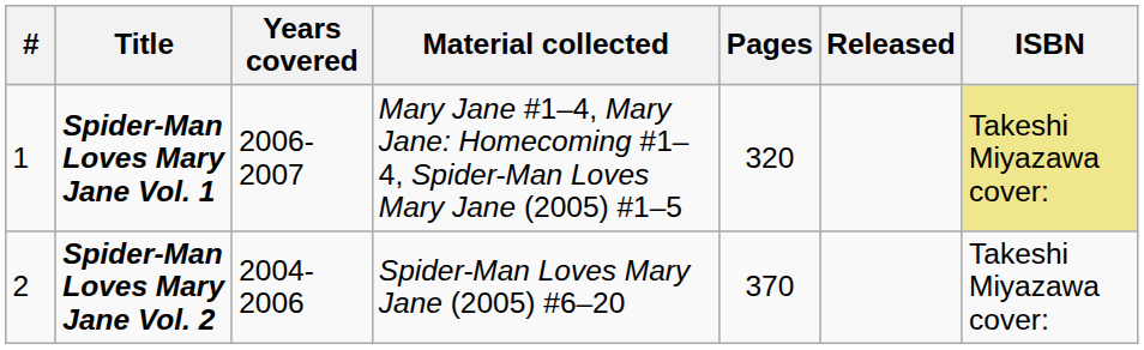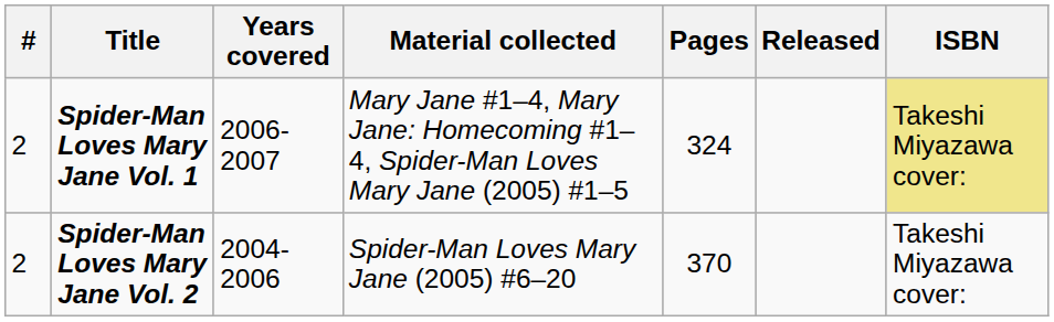Spider-Man Loves Mary Jane Vol. 1 | #: 1 -> 2
Spider-Man Loves Mary Jane Vol. 1 | Pages: 320 -> 324
